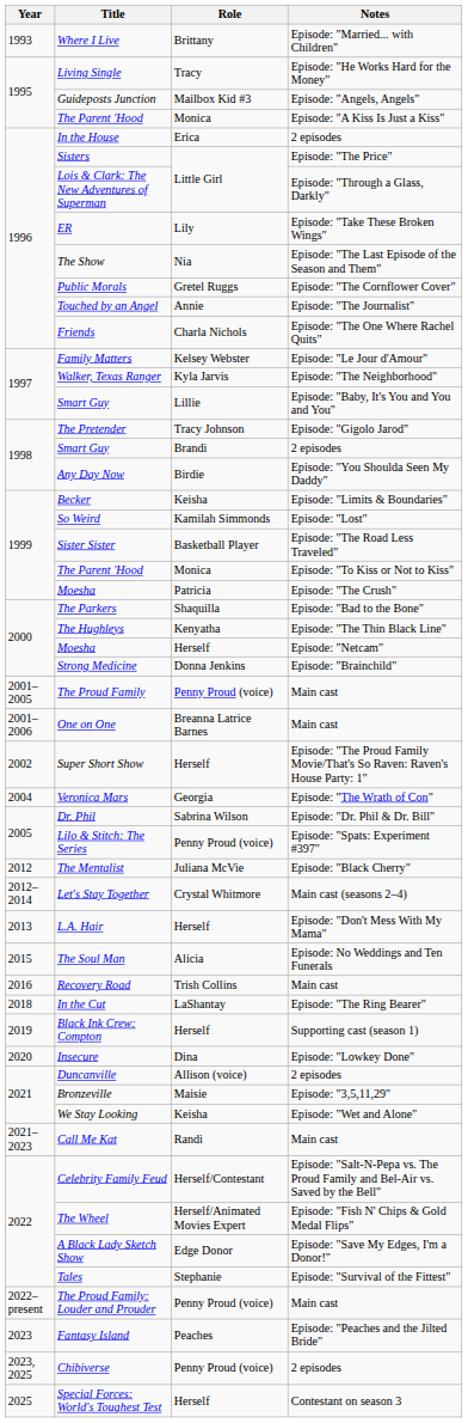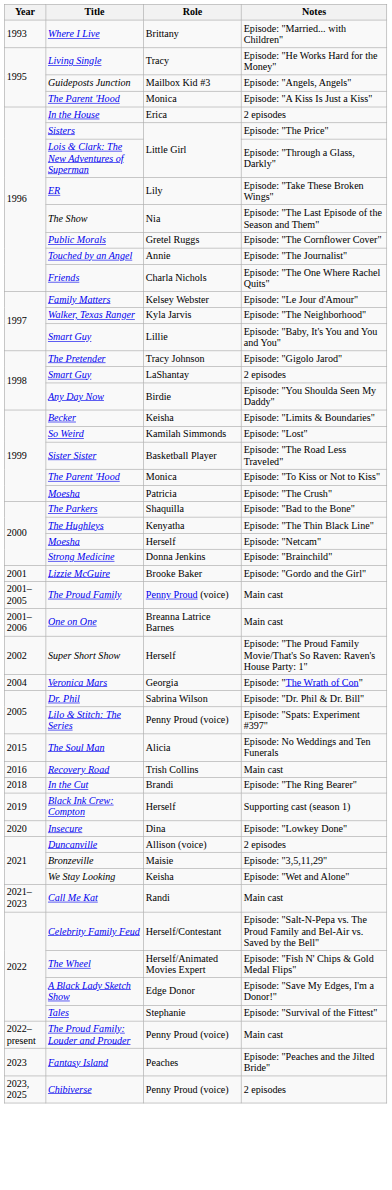Smart Guy / 2 episodes | Role: Brandi -> LaShantay
+ row: 2001 | Lizzie McGuire | Brooke Baker | Episode: "Gordo and the Girl"
- row: 2012 | The Mentalist | Juliana McVie | Episode: "Black Cherry"
- row: 2012–2014 | Let's Stay Together | Crystal Whitmore | Main cast (seasons 2–4)
- row: 2013 | L.A. Hair | Herself | Episode: "Don't Mess With My Mama"
In the Cut | Role: LaShantay -> Brandi
- row: 2025 | Special Forces: World's Toughest Test | Herself | Contestant on season 3
